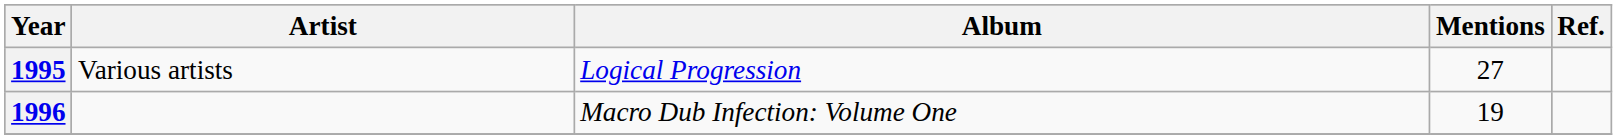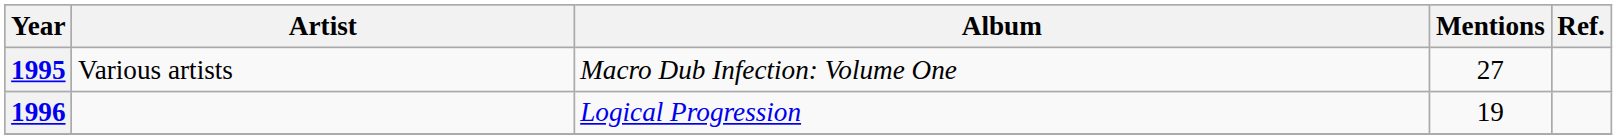1995 | Album: Logical Progression -> Macro Dub Infection: Volume One
1996 | Album: Macro Dub Infection: Volume One -> Logical Progression
